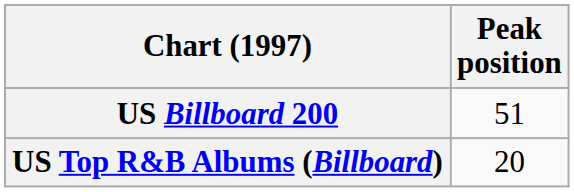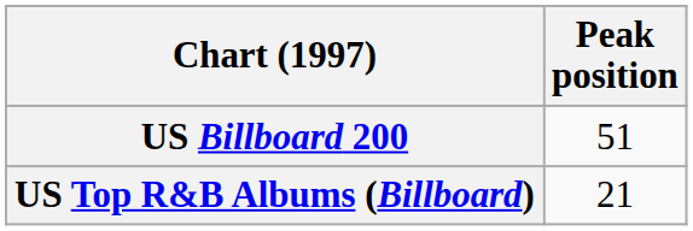US Top R&B Albums (Billboard) | Peak position: 20 -> 21
